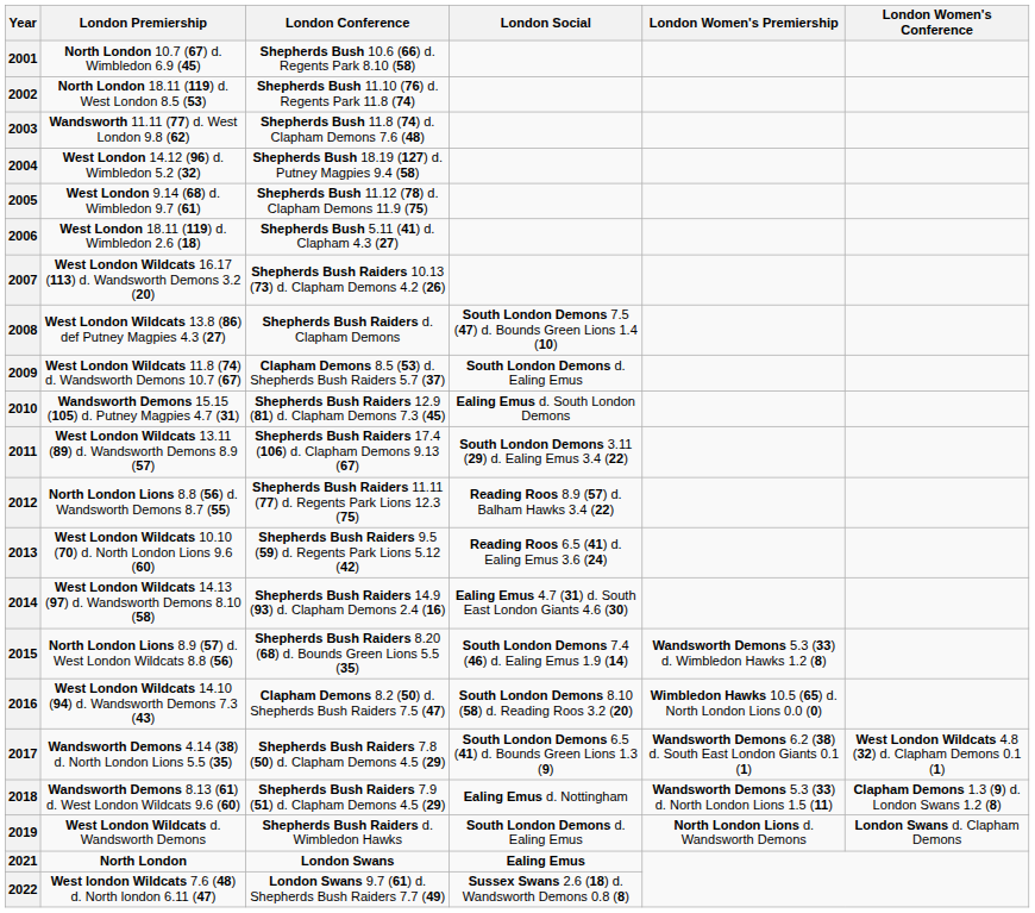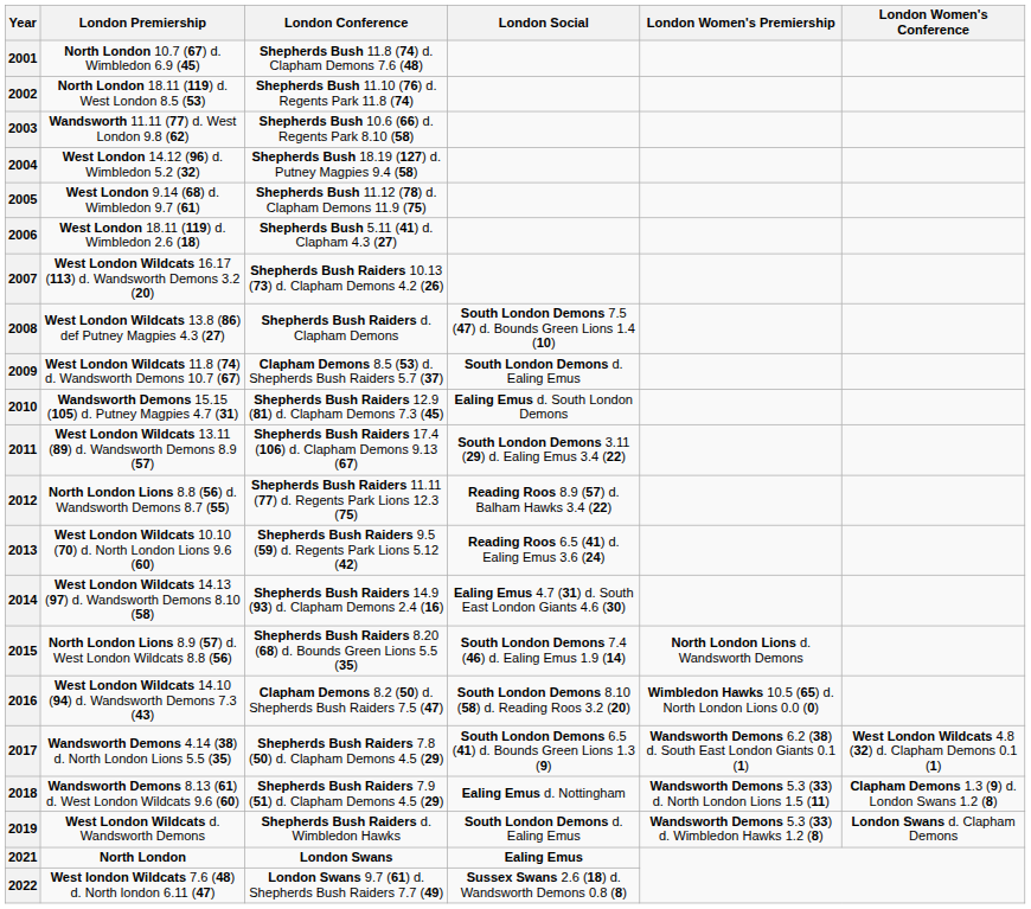2001 | London Conference: Shepherds Bush 10.6 (66) d. Regents Park 8.10 (58) -> Shepherds Bush 11.8 (74) d. Clapham Demons 7.6 (48)
2003 | London Conference: Shepherds Bush 11.8 (74) d. Clapham Demons 7.6 (48) -> Shepherds Bush 10.6 (66) d. Regents Park 8.10 (58)
2015 | London Women's Premiership: Wandsworth Demons 5.3 (33) d. Wimbledon Hawks 1.2 (8) -> North London Lions d. Wandsworth Demons
2019 | London Women's Premiership: North London Lions d. Wandsworth Demons -> Wandsworth Demons 5.3 (33) d. Wimbledon Hawks 1.2 (8)
